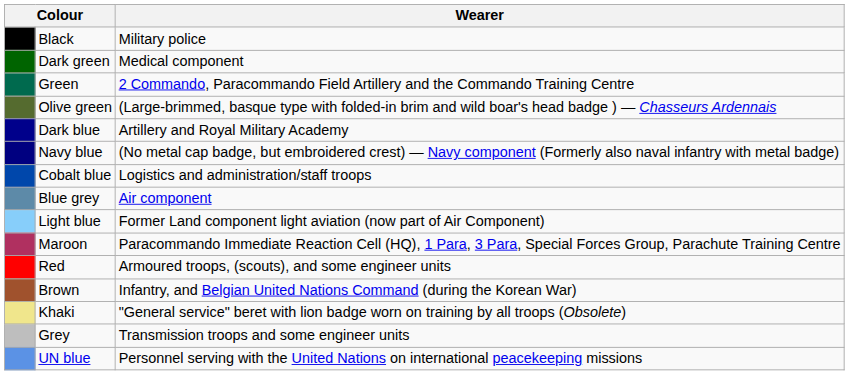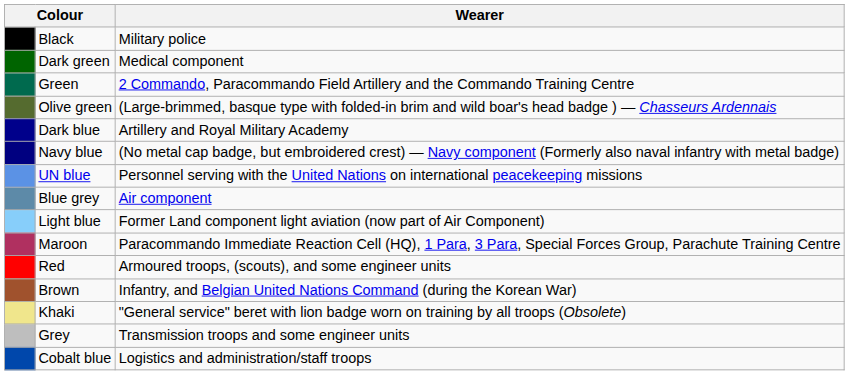rows swapped: Cobalt blue <-> UN blue
